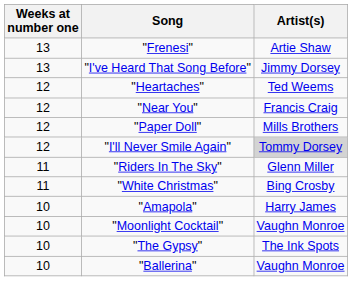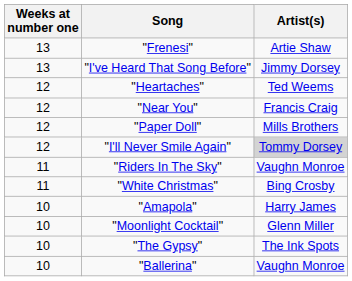"Riders In The Sky" | Artist(s): Glenn Miller -> Vaughn Monroe
"Moonlight Cocktail" | Artist(s): Vaughn Monroe -> Glenn Miller
